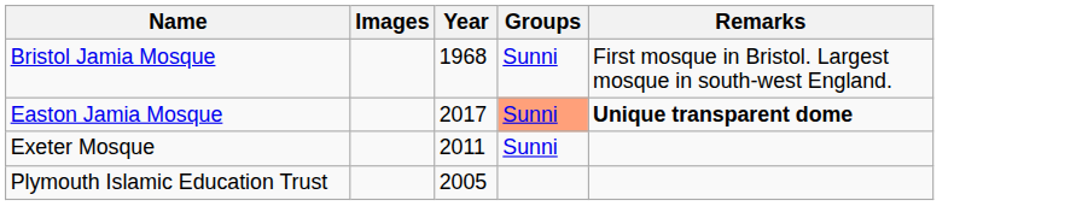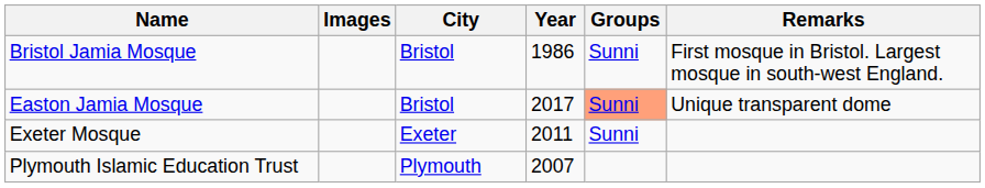+ column: City | Bristol | Bristol | Exeter | Plymouth
Bristol Jamia Mosque | Year: 1968 -> 1986
Easton Jamia Mosque | Remarks: bold -> normal
Plymouth Islamic Education Trust | Year: 2005 -> 2007
